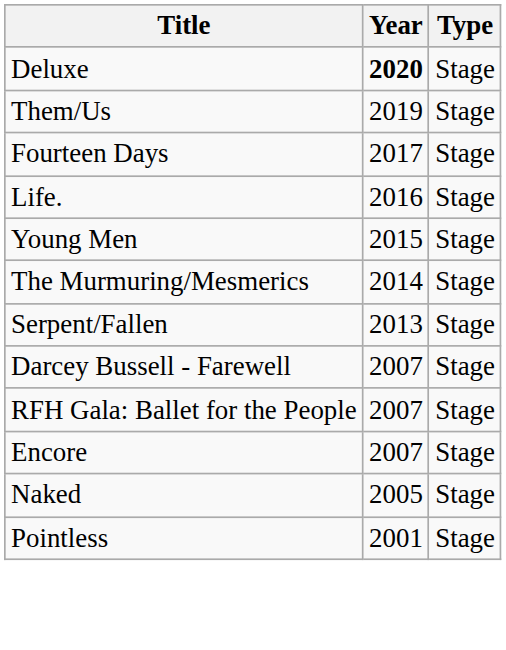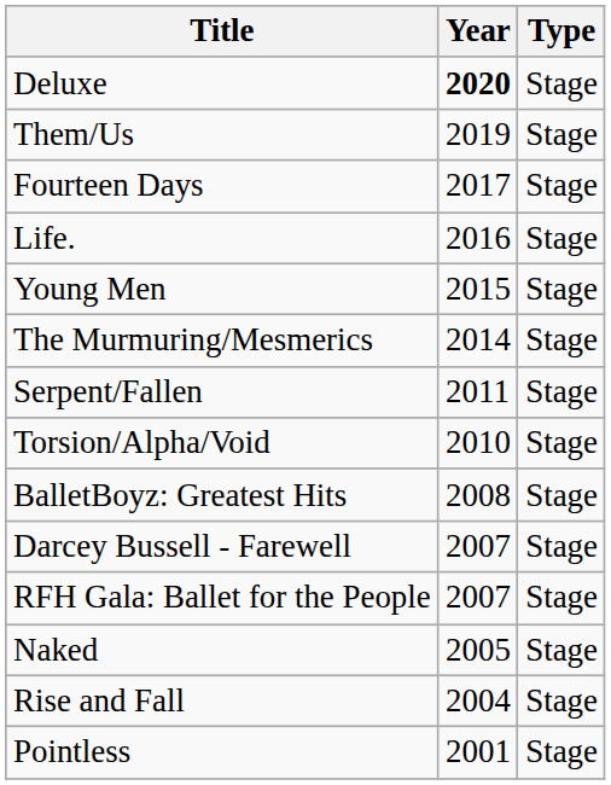Serpent/Fallen | Year: 2013 -> 2011
+ row: Torsion/Alpha/Void | 2010 | Stage
+ row: BalletBoyz: Greatest Hits | 2008 | Stage
- row: Encore | 2007 | Stage
+ row: Rise and Fall | 2004 | Stage
